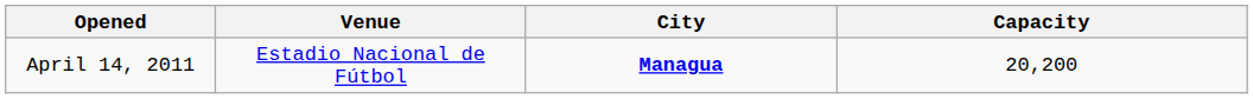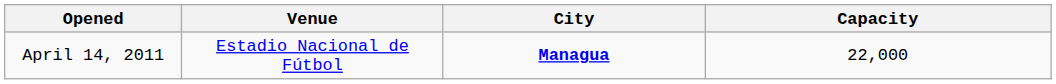April 14, 2011 | Capacity: 20,200 -> 22,000
